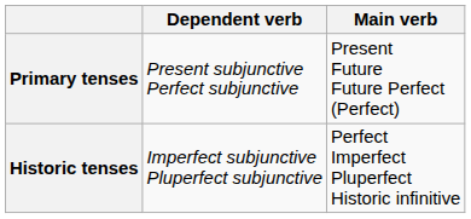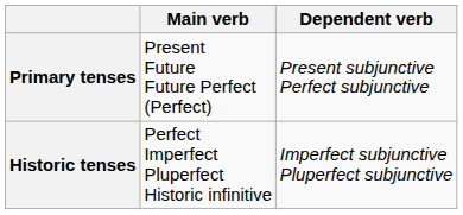columns swapped: Main verb <-> Dependent verb
